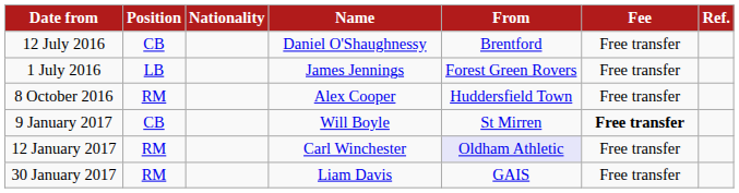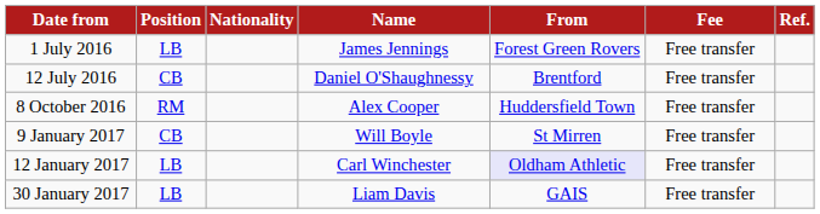rows swapped: 1 July 2016 <-> 12 July 2016
9 January 2017 | Fee: bold -> normal
12 January 2017 | Position: RM -> LB
30 January 2017 | Position: RM -> LB
